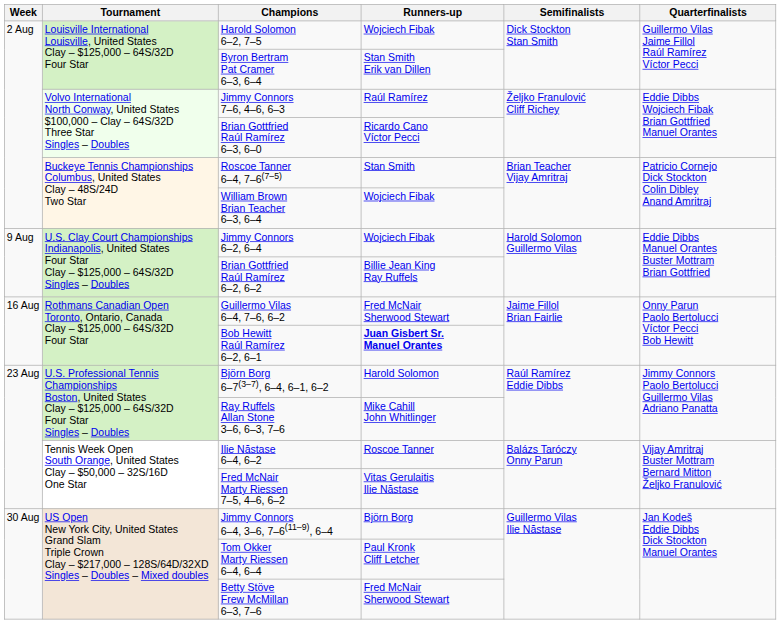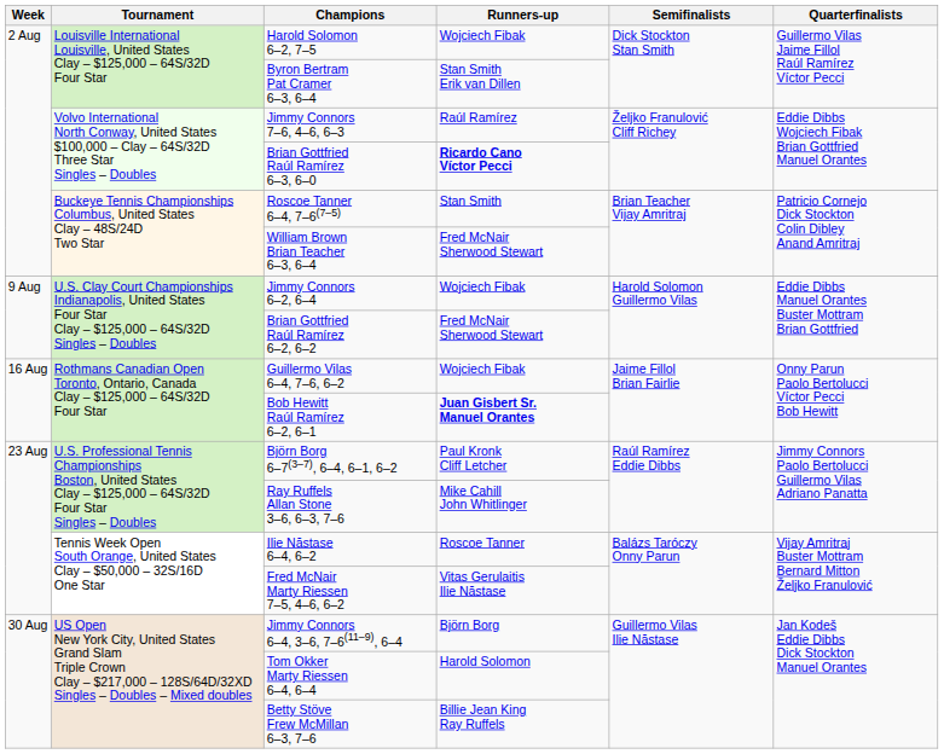Brian Gottfried Raúl Ramírez 6–3, 6–0 | Runners-up: normal -> bold
William Brown Brian Teacher 6–3, 6–4 | Runners-up: Wojciech Fibak -> Fred McNair Sherwood Stewart
Brian Gottfried Raúl Ramírez 6–2, 6–2 | Runners-up: Billie Jean King Ray Ruffels -> Fred McNair Sherwood Stewart
Guillermo Vilas 6–4, 7–6, 6–2 | Runners-up: Fred McNair Sherwood Stewart -> Wojciech Fibak
Björn Borg 6–7(3–7), 6–4, 6–1, 6–2 | Runners-up: Harold Solomon -> Paul Kronk Cliff Letcher
Tom Okker Marty Riessen 6–4, 6–4 | Runners-up: Paul Kronk Cliff Letcher -> Harold Solomon
Betty Stöve Frew McMillan 6–3, 7–6 | Runners-up: Fred McNair Sherwood Stewart -> Billie Jean King Ray Ruffels
